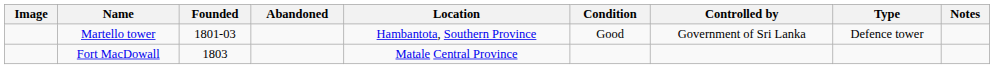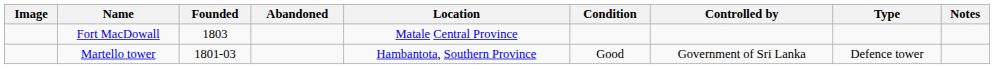rows swapped: Martello tower <-> Fort MacDowall
